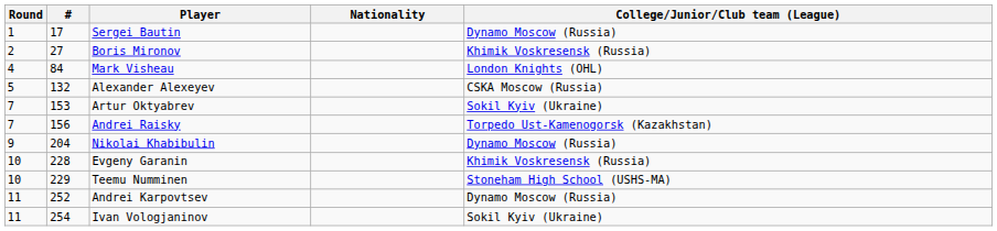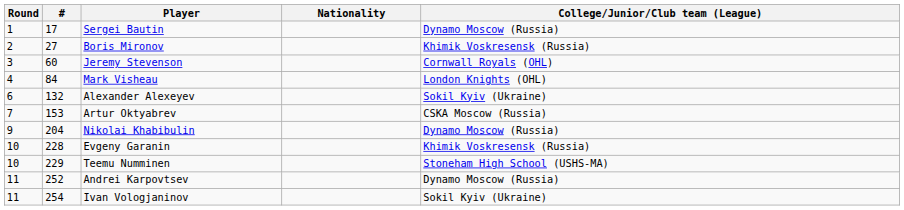+ row: 3 | 60 | Jeremy Stevenson | Cornwall Royals (OHL)
Alexander Alexeyev | Round: 5 -> 6
Alexander Alexeyev | College/Junior/Club team (League): CSKA Moscow (Russia) -> Sokil Kyiv (Ukraine)
Artur Oktyabrev | College/Junior/Club team (League): Sokil Kyiv (Ukraine) -> CSKA Moscow (Russia)
- row: 7 | 156 | Andrei Raisky | Torpedo Ust-Kamenogorsk (Kazakhstan)
